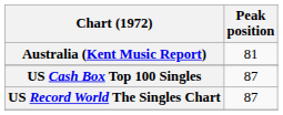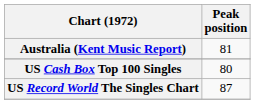US Cash Box Top 100 Singles | Peak position: 87 -> 80
